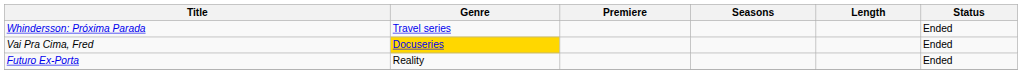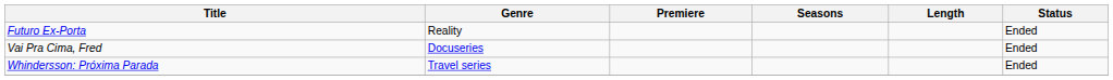rows swapped: Whindersson: Próxima Parada <-> Futuro Ex-Porta
Vai Pra Cima, Fred | Genre: gold background -> no background
